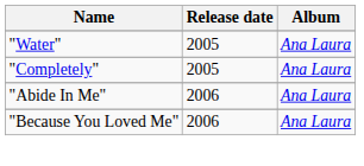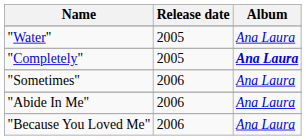"Completely" | Album: normal -> bold
+ row: "Sometimes" | 2006 | Ana Laura
